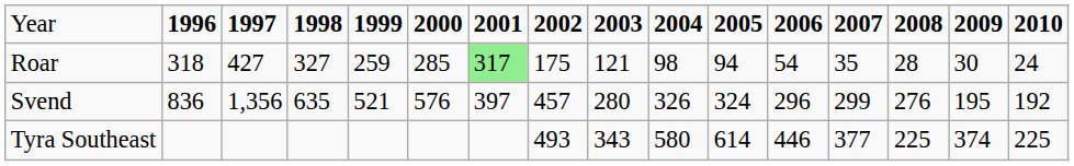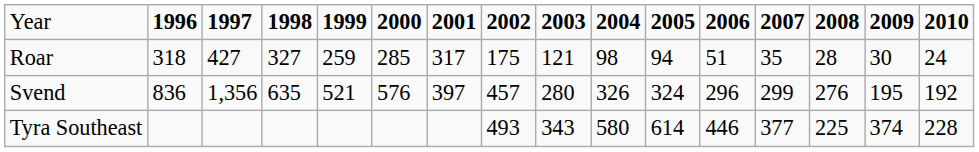Roar | column 7: lightgreen background -> no background
Roar | column 12: 54 -> 51
Tyra Southeast | column 16: 225 -> 228
